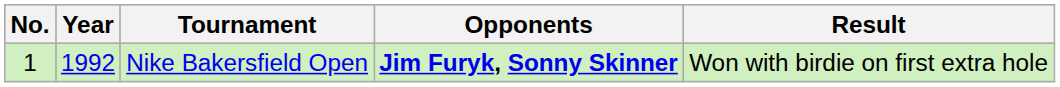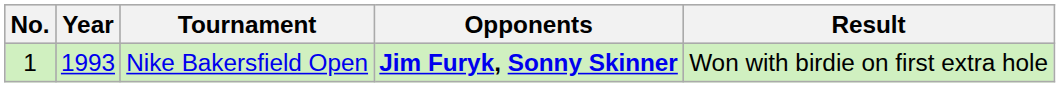Nike Bakersfield Open | Year: 1992 -> 1993
